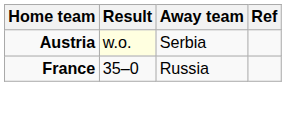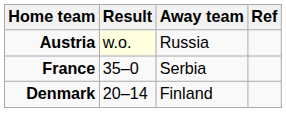Austria | Away team: Serbia -> Russia
France | Away team: Russia -> Serbia
+ row: Denmark | 20–14 | Finland
